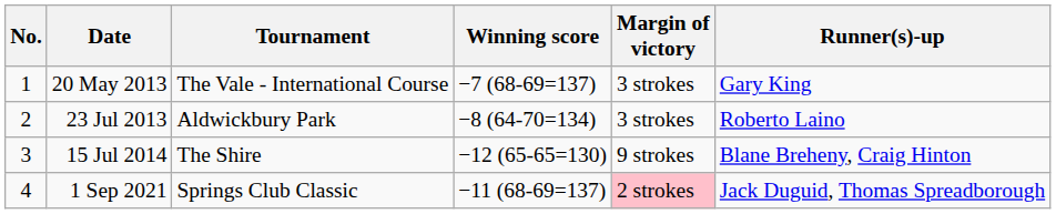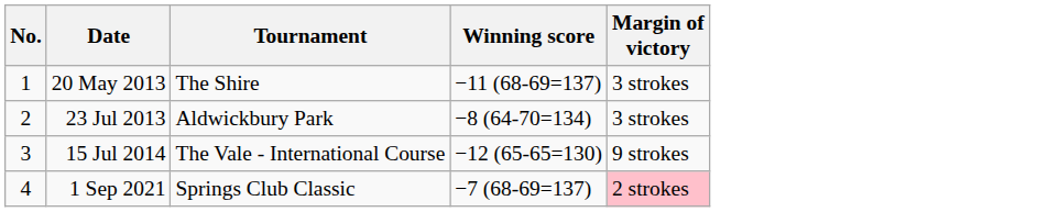- column: Runner(s)-up | Gary King | Roberto Laino | Blane Breheny, Craig Hinton | Jack Duguid, Thomas Spreadborough
20 May 2013 | Tournament: The Vale - International Course -> The Shire
20 May 2013 | Winning score: −7 (68-69=137) -> −11 (68-69=137)
15 Jul 2014 | Tournament: The Shire -> The Vale - International Course
1 Sep 2021 | Winning score: −11 (68-69=137) -> −7 (68-69=137)
